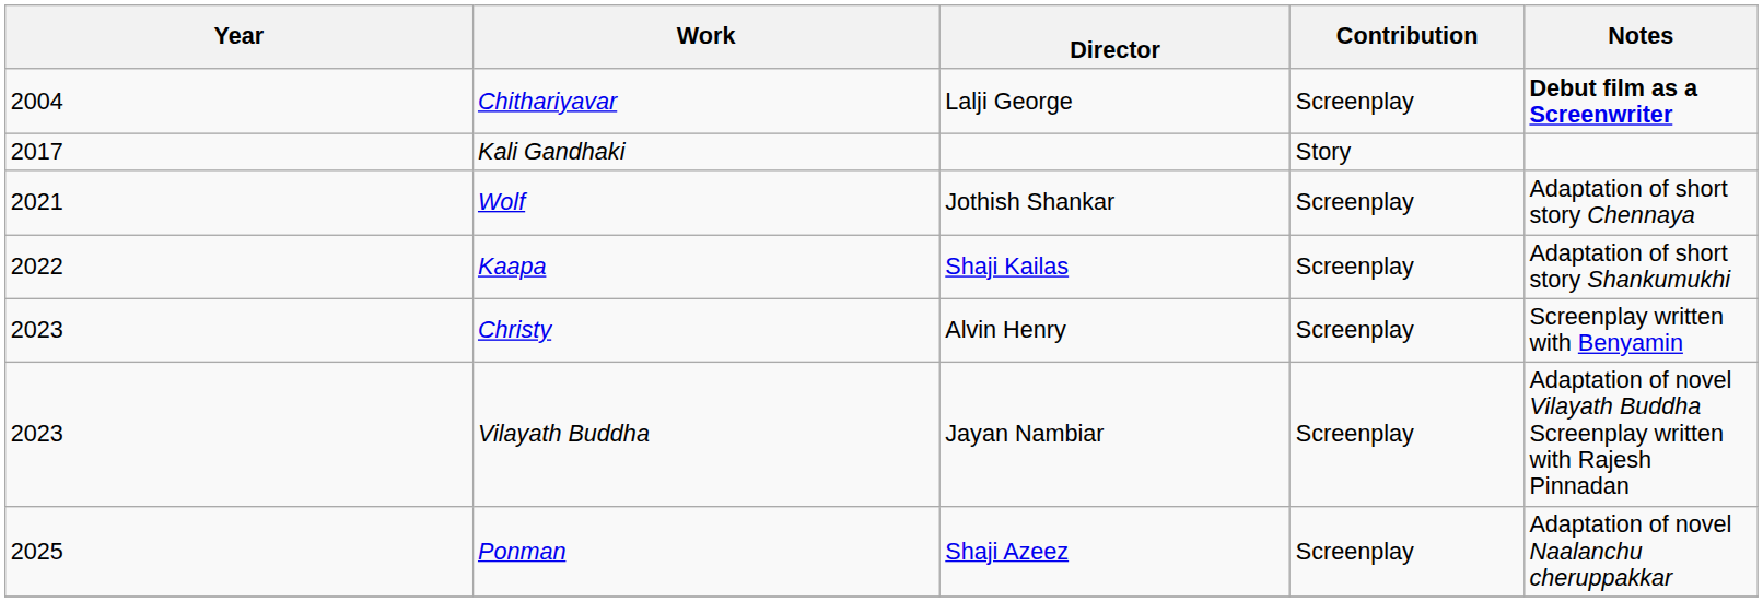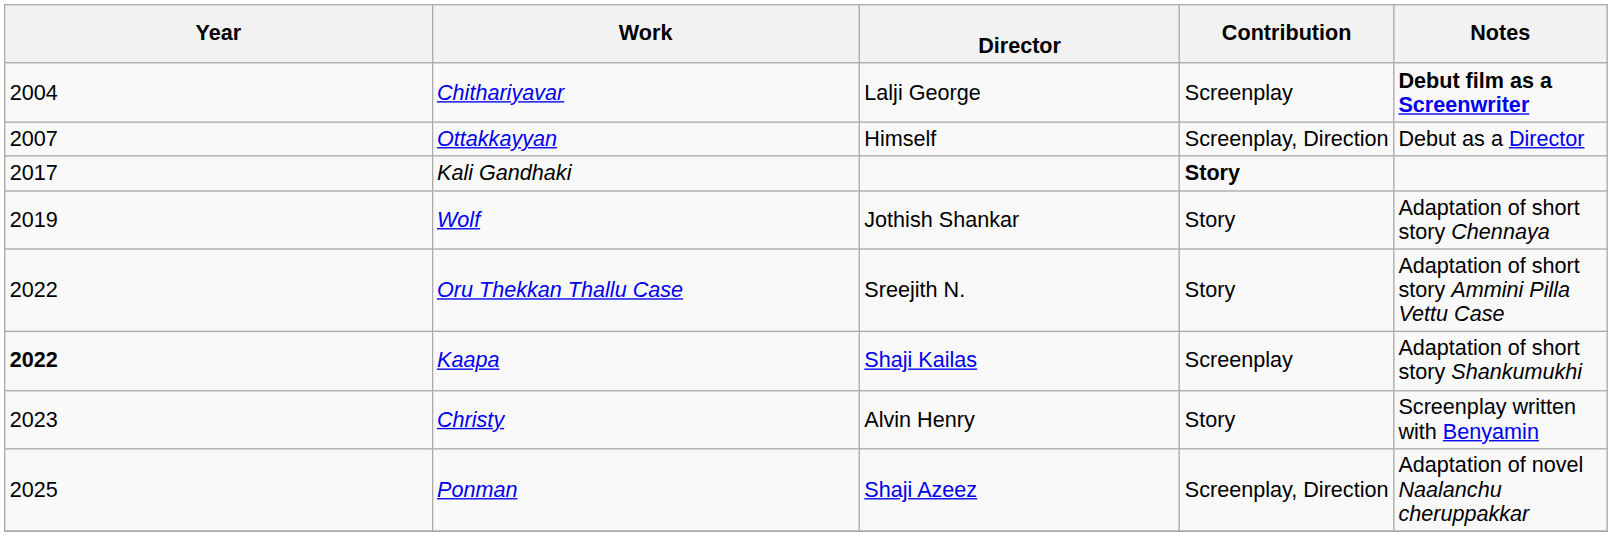+ row: 2007 | Ottakkayyan | Himself | Screenplay, Direction | Debut as a Director
Kali Gandhaki | Contribution: normal -> bold
Wolf | Year: 2021 -> 2019
Wolf | Contribution: Screenplay -> Story
+ row: 2022 | Oru Thekkan Thallu Case | Sreejith N. | Story | Adaptation of short story Ammini Pilla Vettu Case
Kaapa | Year: normal -> bold
Christy | Contribution: Screenplay -> Story
- row: 2023 | Vilayath Buddha | Jayan Nambiar | Screenplay | Adaptation of novel Vilayath Buddha Screenplay written with Rajesh Pinnadan
Ponman | Contribution: Screenplay -> Screenplay, Direction
